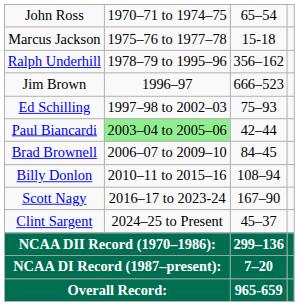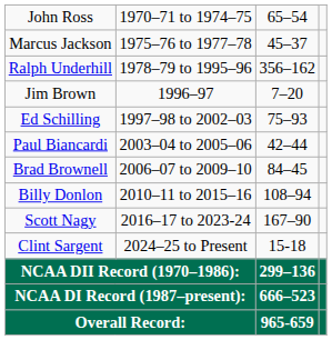Marcus Jackson | column 3: 15-18 -> 45–37
Jim Brown | column 3: 666–523 -> 7–20
Paul Biancardi | column 2: lightgreen background -> no background
Clint Sargent | column 3: 45–37 -> 15-18
NCAA DI Record (1987–present): | column 3: 7–20 -> 666–523
